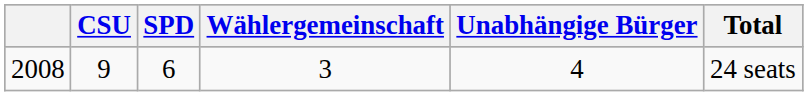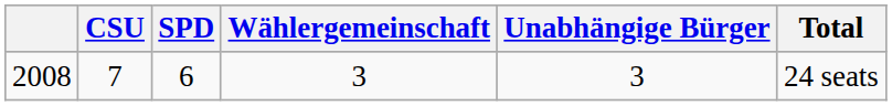2008 | CSU: 9 -> 7
2008 | Unabhängige Bürger: 4 -> 3
